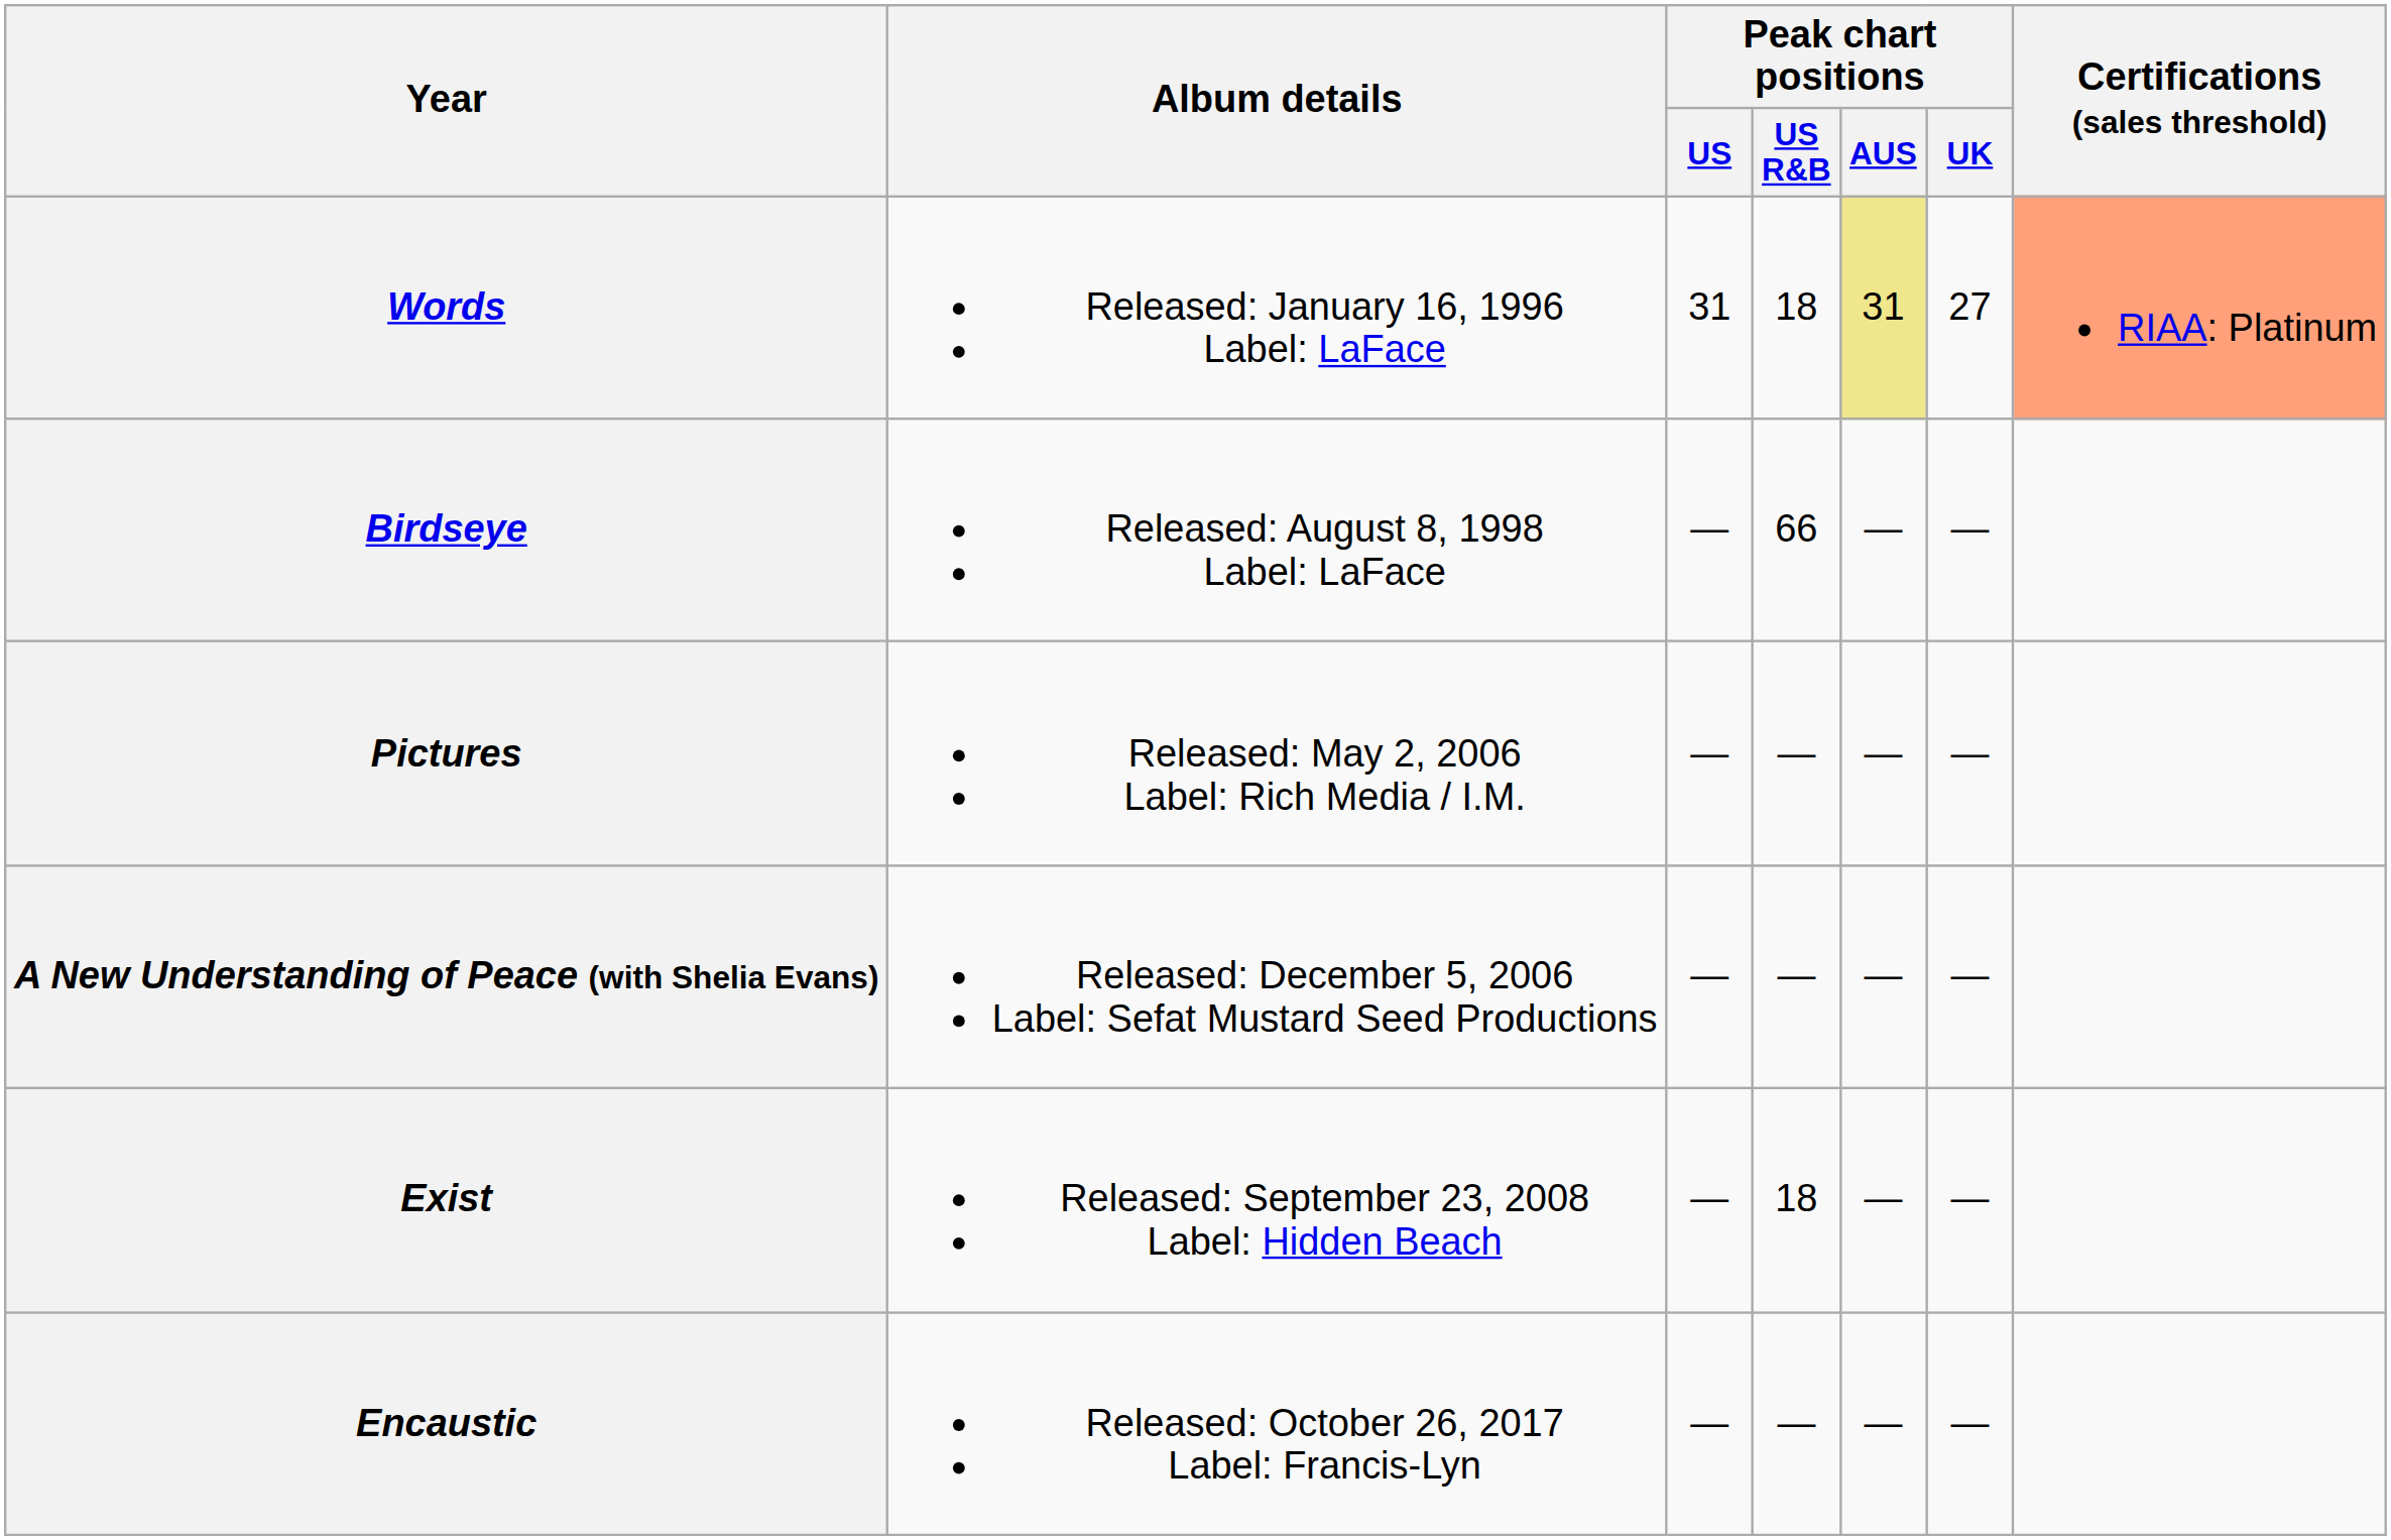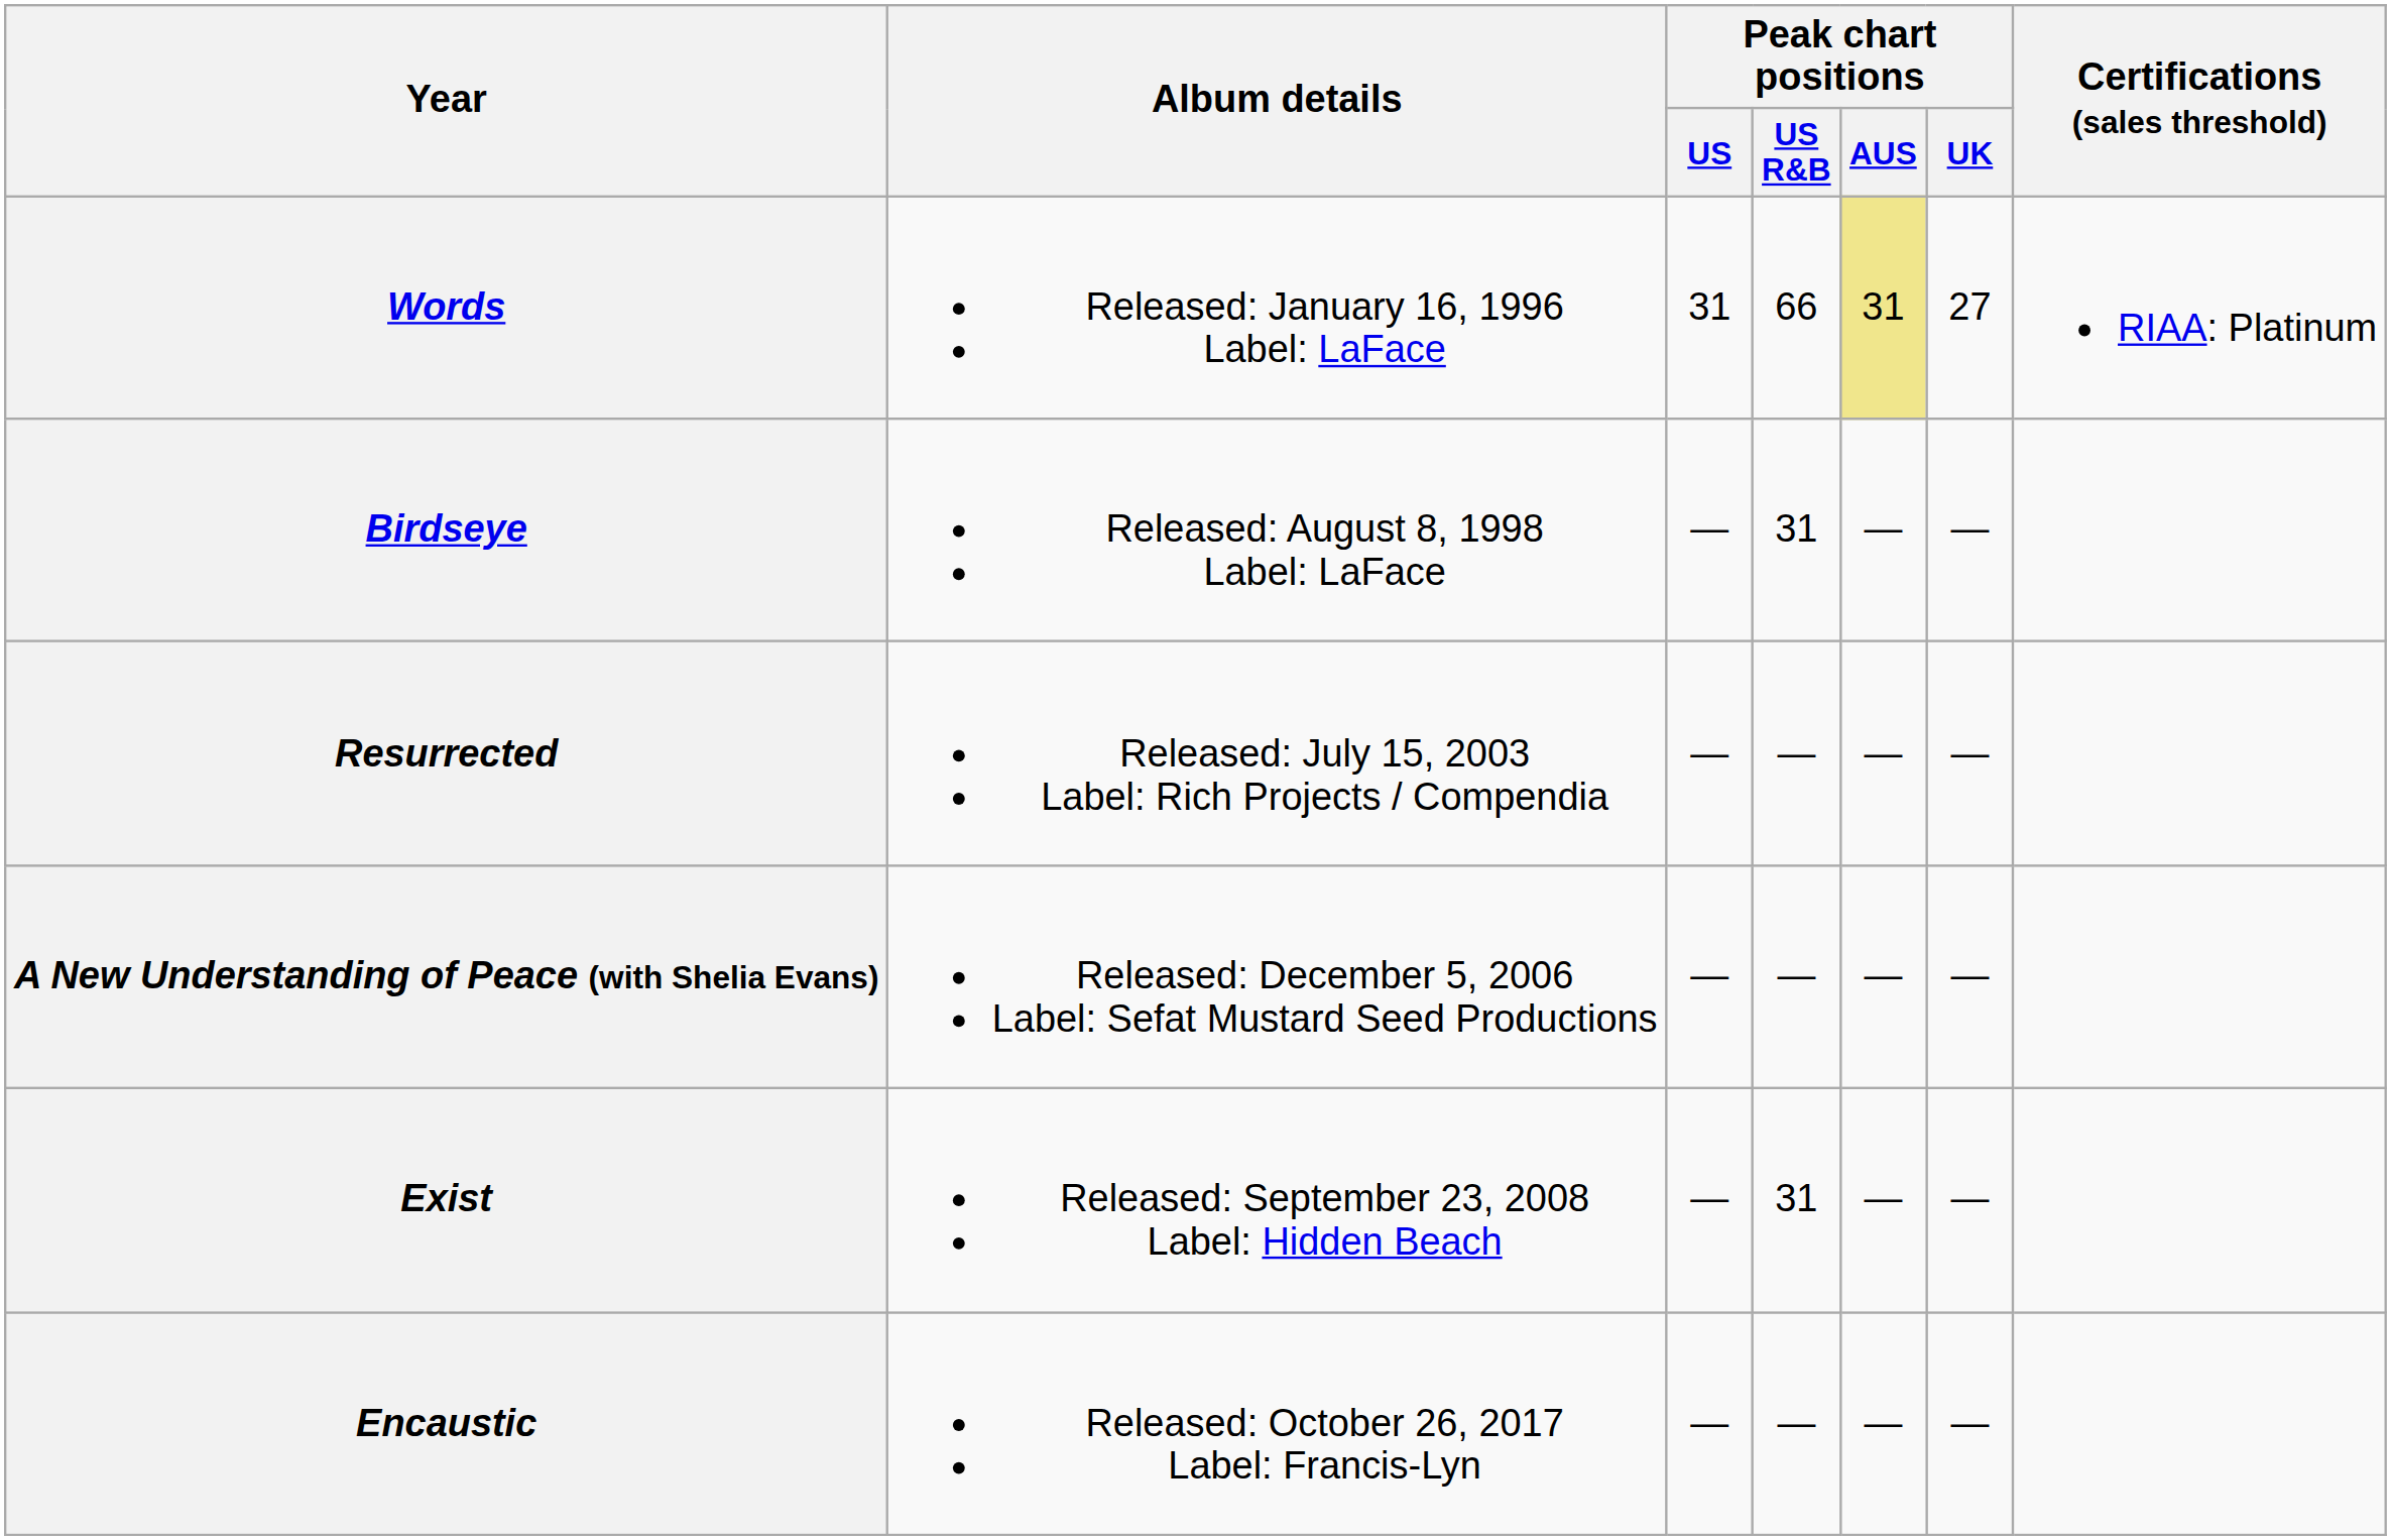Words | Peak chart positions / US R&B: 18 -> 66
Words | Certifications (sales threshold): lightsalmon background -> no background
Birdseye | Peak chart positions / US R&B: 66 -> 31
+ row: Resurrected | Released: July 15, 2003 Label: Rich Projects / Compendia | — | — | — | —
- row: Pictures | Released: May 2, 2006 Label: Rich Media / I.M. | — | — | — | —
Exist | Peak chart positions / US R&B: 18 -> 31
